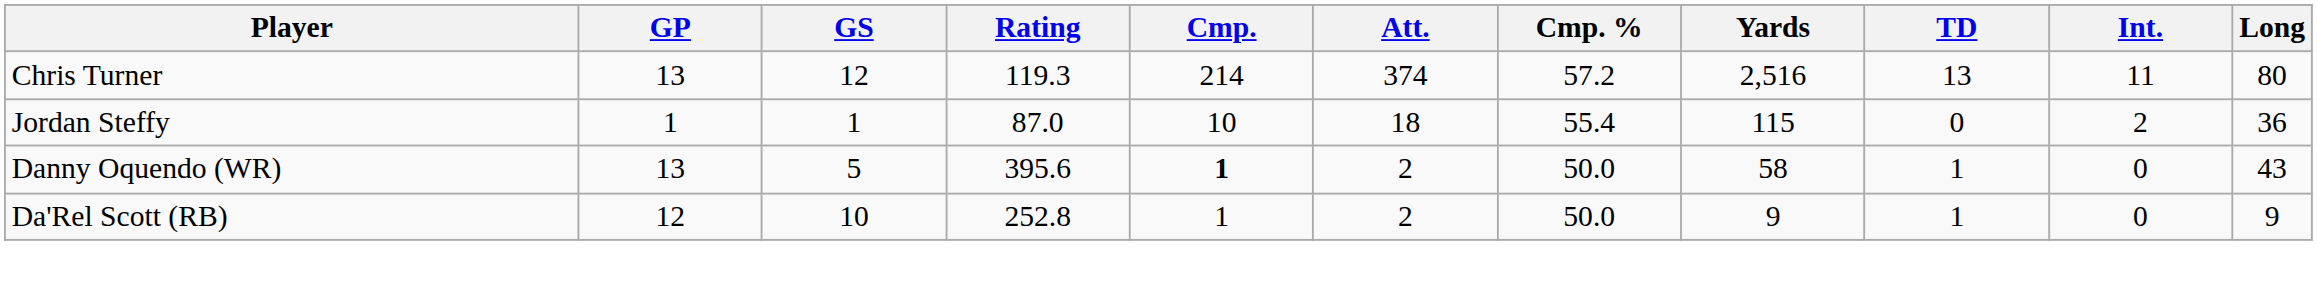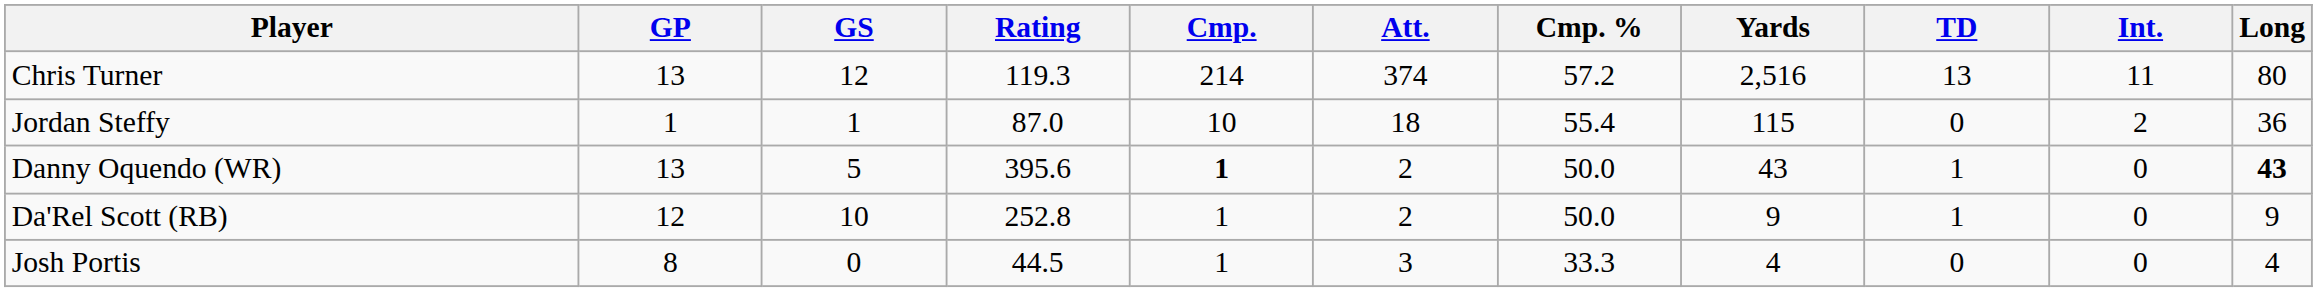Danny Oquendo (WR) | Yards: 58 -> 43
Danny Oquendo (WR) | Long: normal -> bold
+ row: Josh Portis | 8 | 0 | 44.5 | 1 | 3 | 33.3 | 4 | 0 | 0 | 4
